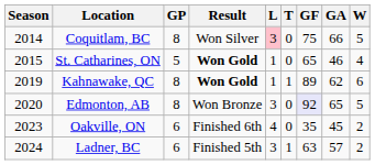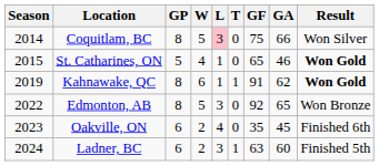columns swapped: W <-> Result
Kahnawake, QC | GF: 89 -> 91
Edmonton, AB | Season: 2020 -> 2022
Edmonton, AB | GF: lavender background -> no background
Ladner, BC | GA: 57 -> 60
